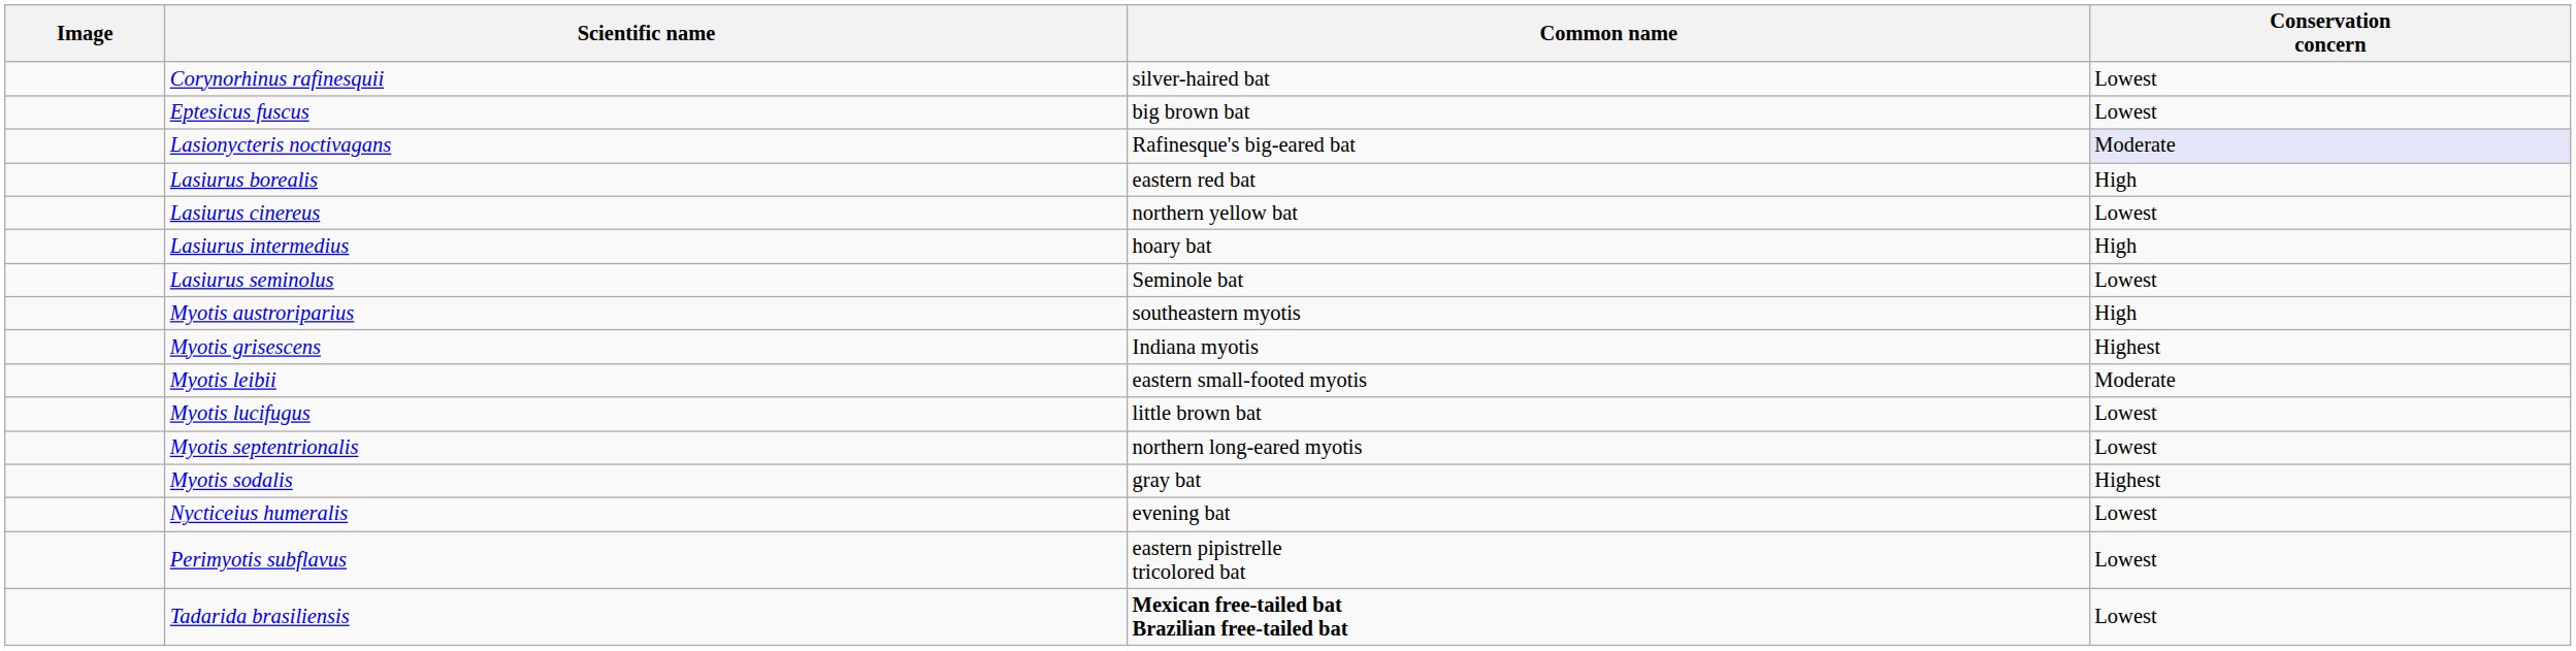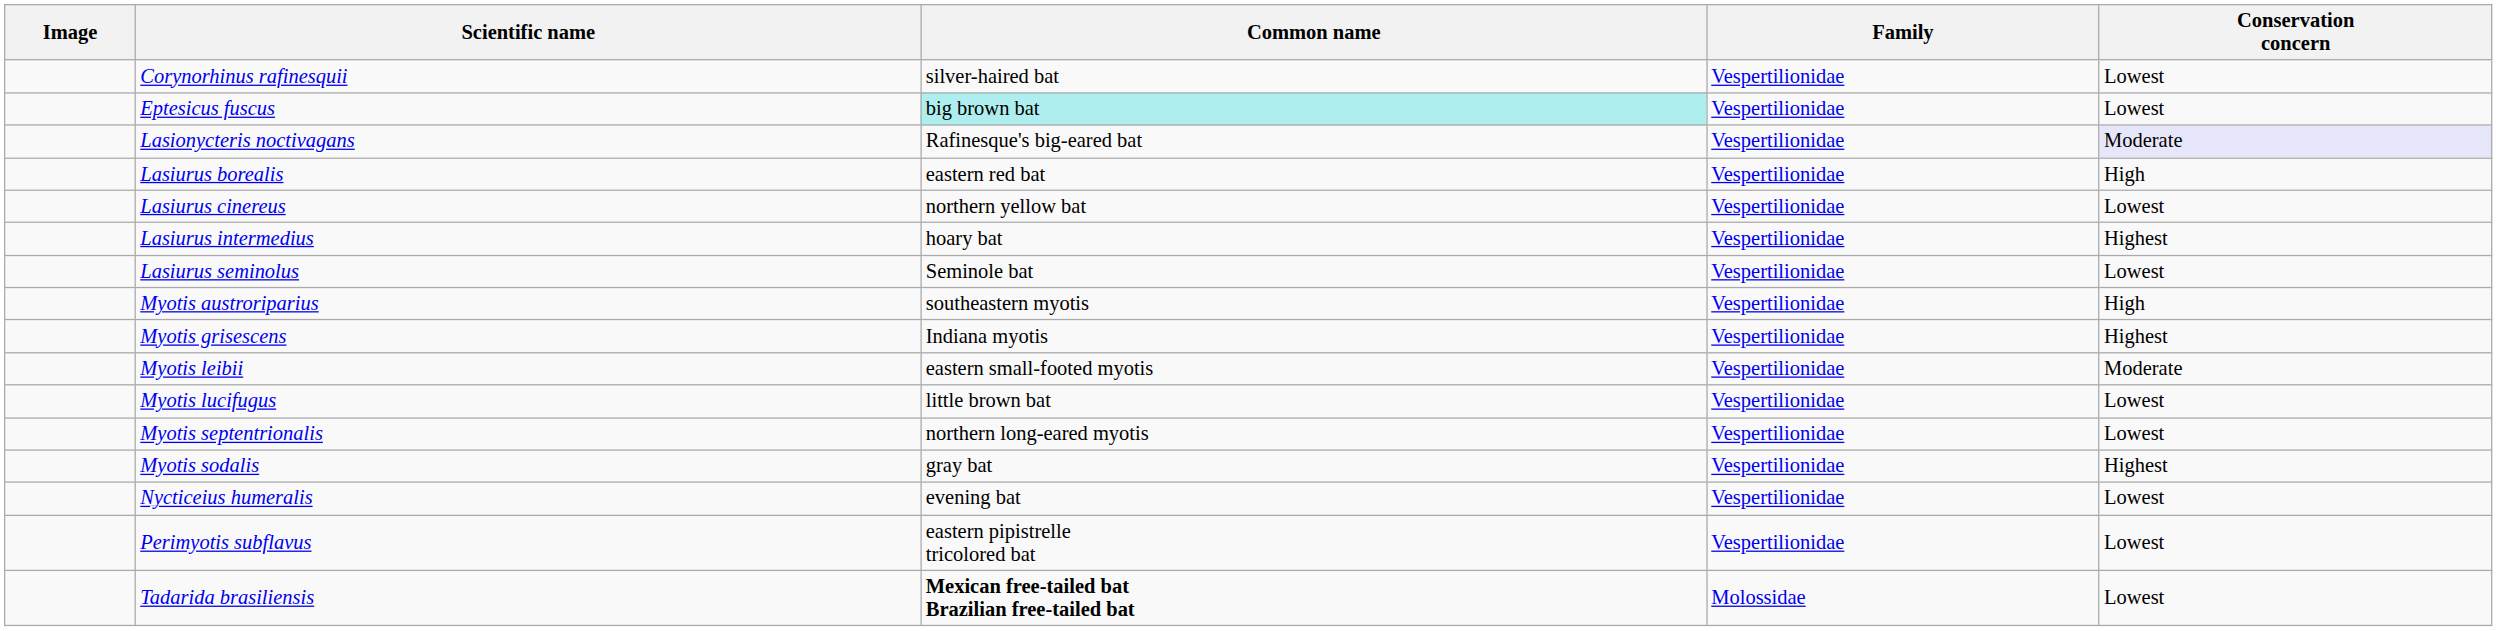+ column: Family | Vespertilionidae | Vespertilionidae | Vespertilionidae | Vespertilionidae | Vespertilionidae | Vespertilionidae | Vespertilionidae | Vespertilionidae | Vespertilionidae | Vespertilionidae | Vespertilionidae | Vespertilionidae | Vespertilionidae | Vespertilionidae | Vespertilionidae | Molossidae
Eptesicus fuscus | Common name: no background -> paleturquoise background
Lasiurus intermedius | Conservation concern: High -> Highest
